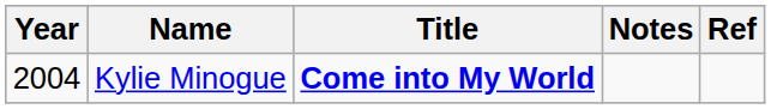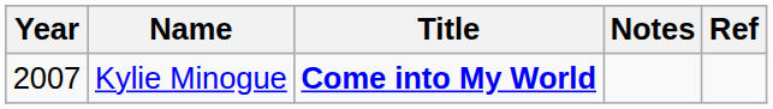Kylie Minogue | Year: 2004 -> 2007
